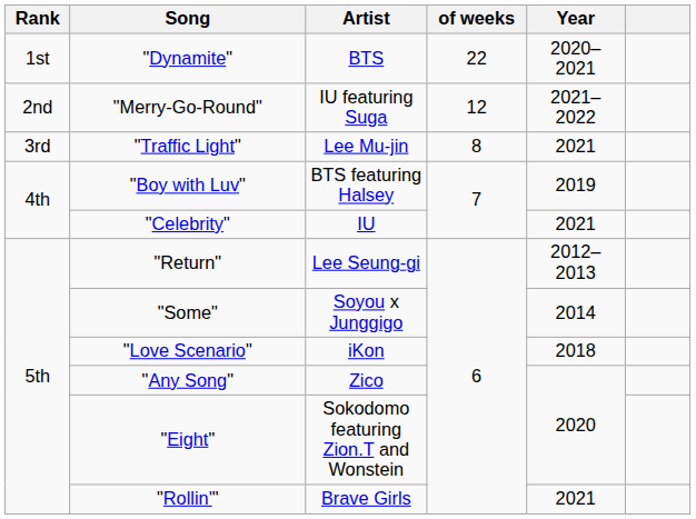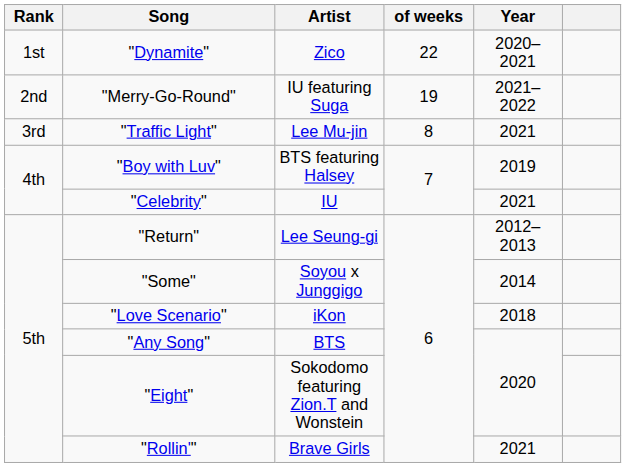"Dynamite" | Artist: BTS -> Zico
"Merry-Go-Round" | of weeks: 12 -> 19
"Any Song" | Artist: Zico -> BTS
